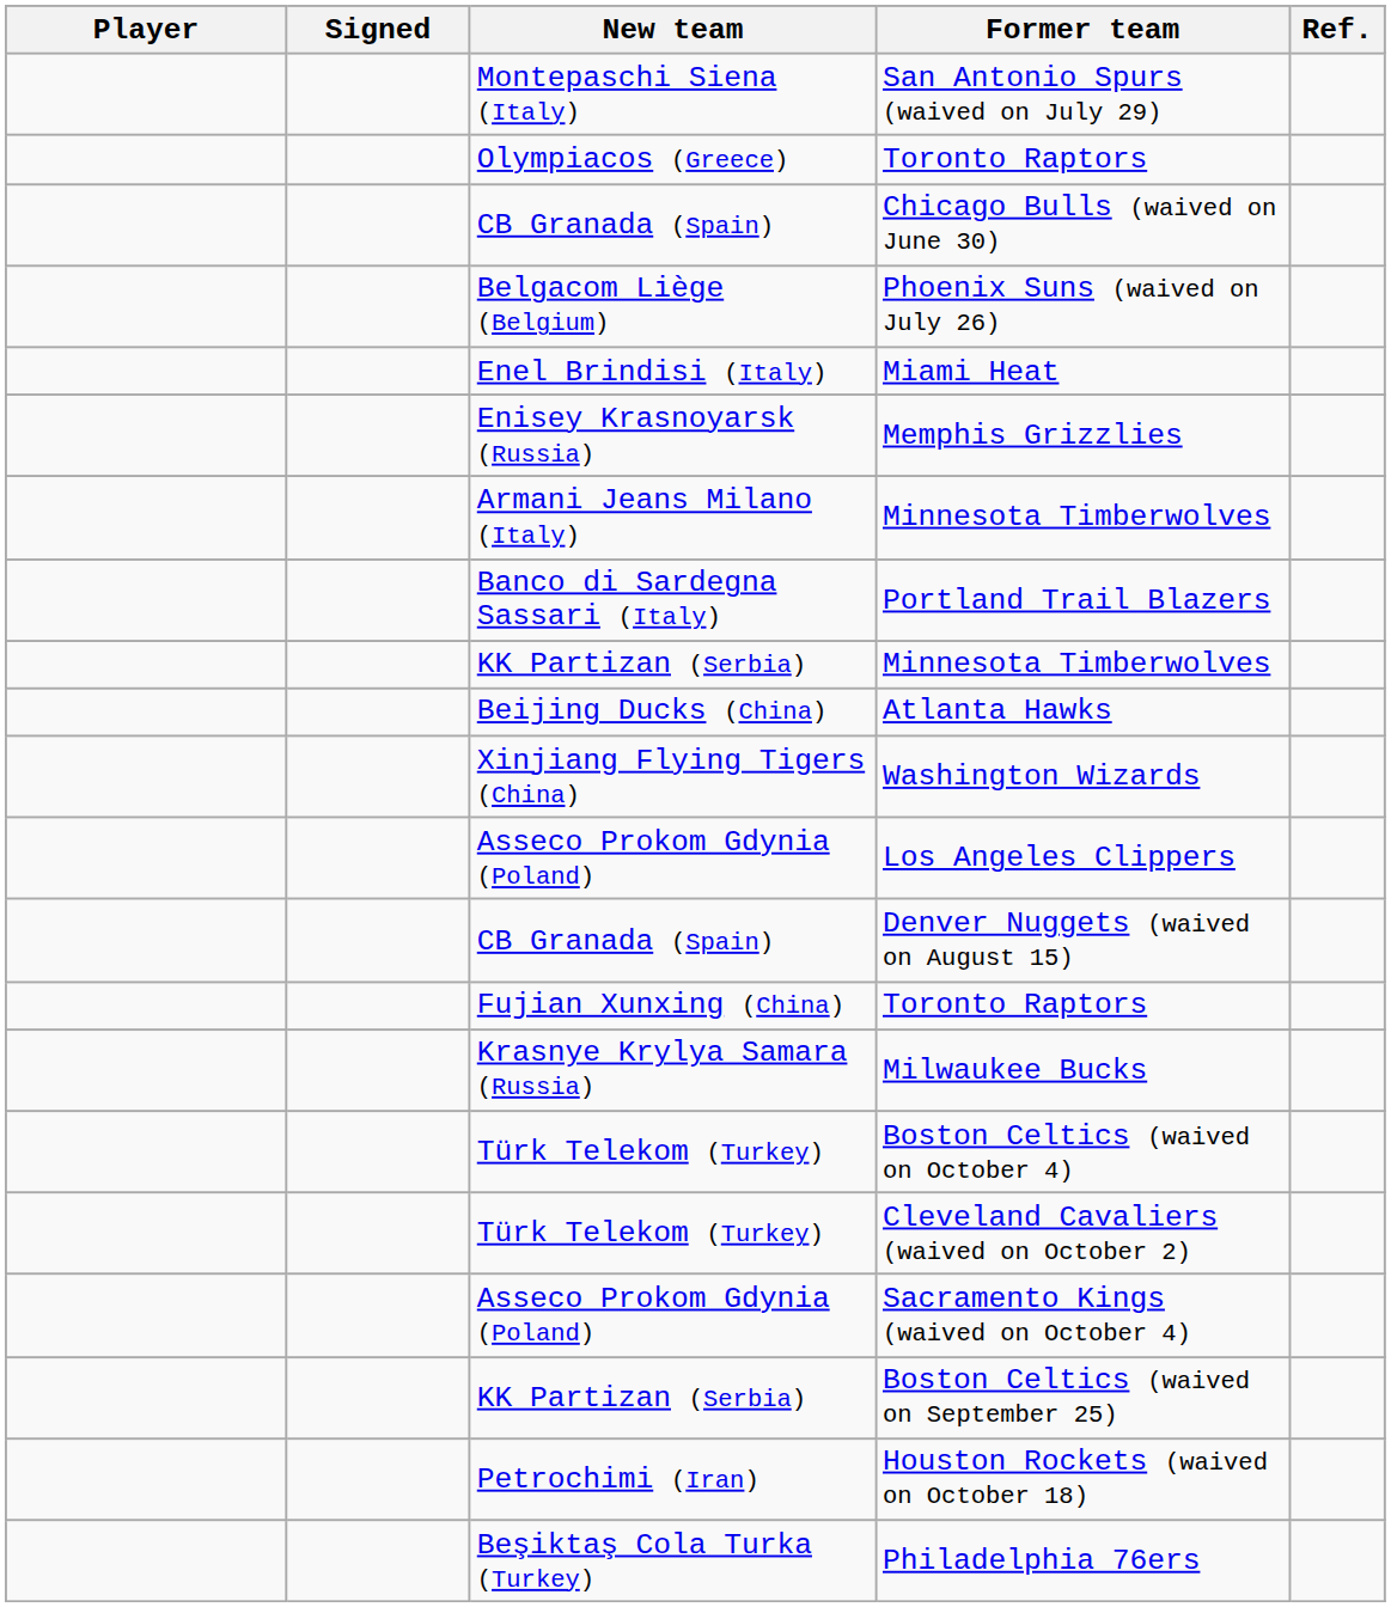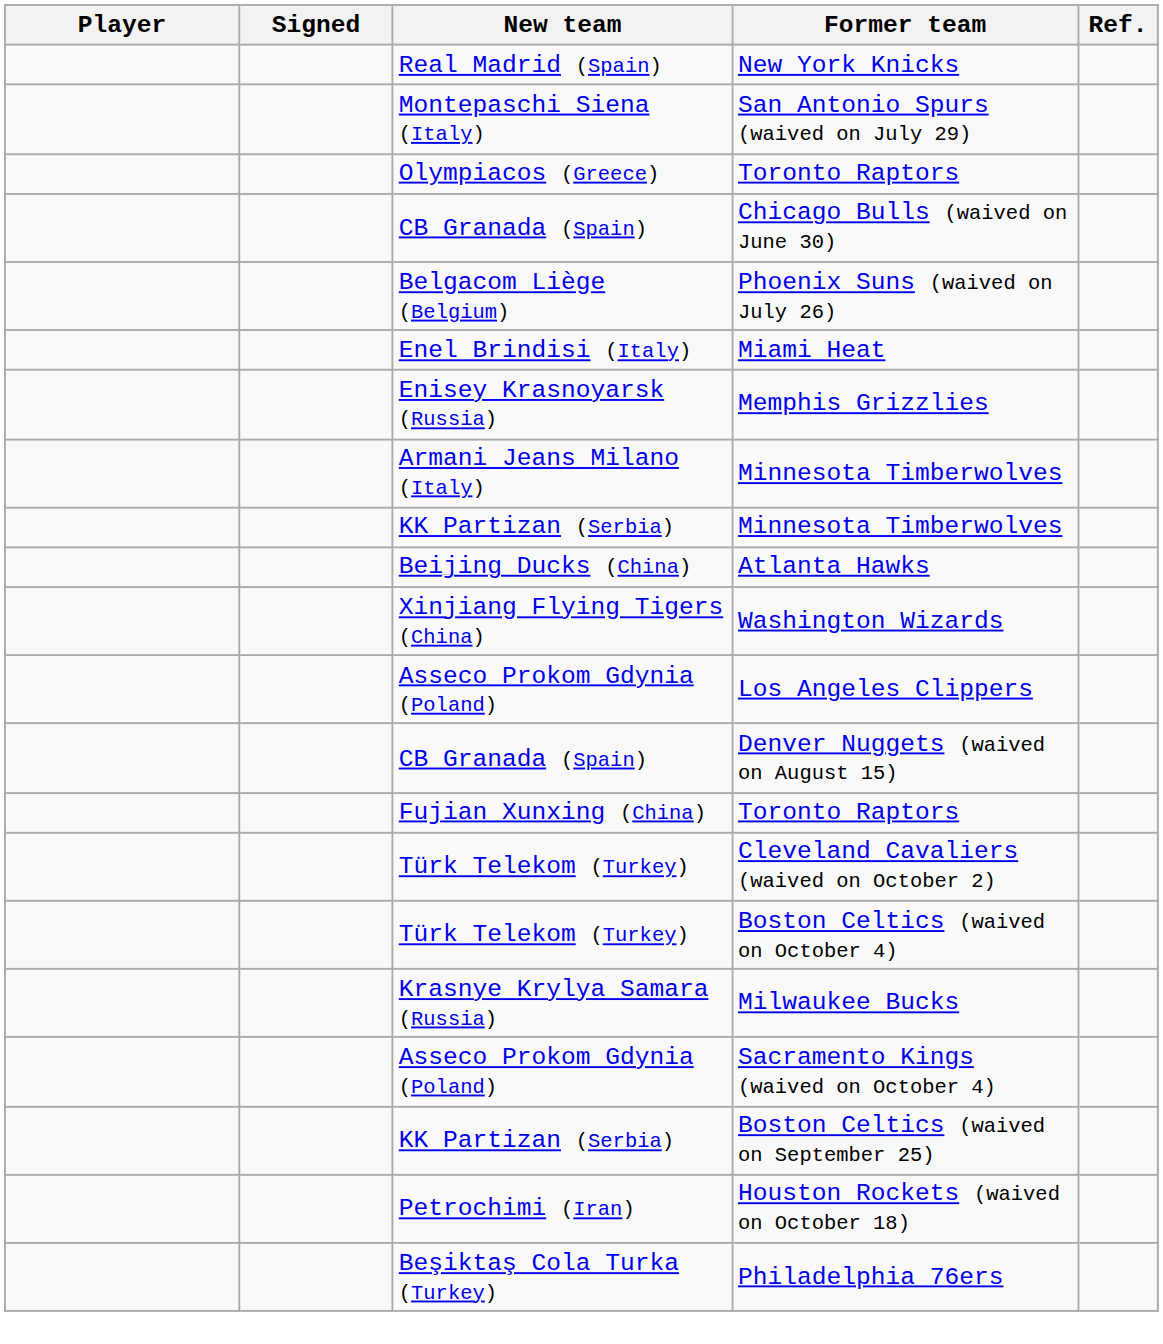+ row: Real Madrid (Spain) | New York Knicks
- row: Banco di Sardegna Sassari (Italy) | Portland Trail Blazers
rows swapped: Milwaukee Bucks <-> Cleveland Cavaliers (waived on October 2)
